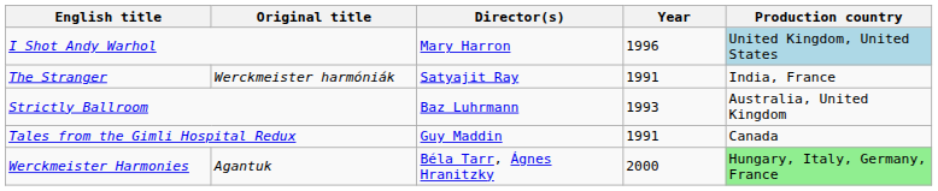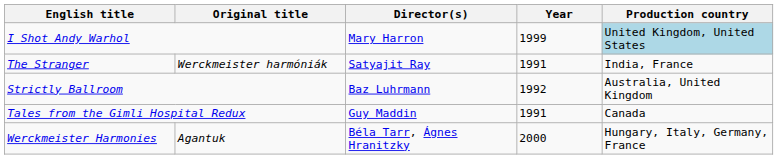I Shot Andy Warhol | Year: 1996 -> 1999
Strictly Ballroom | Year: 1993 -> 1992
Werckmeister Harmonies | Production country: lightgreen background -> no background
